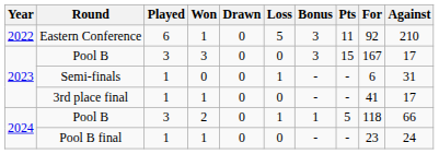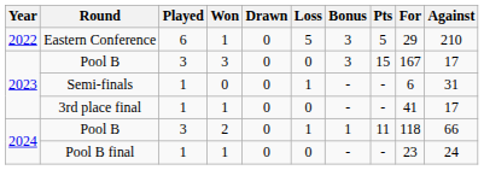Eastern Conference | Pts: 11 -> 5
Eastern Conference | For: 92 -> 29
Pool B / 2 | Pts: 5 -> 11
